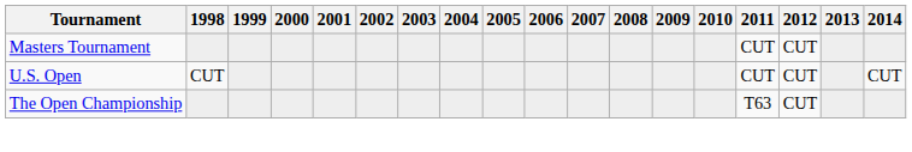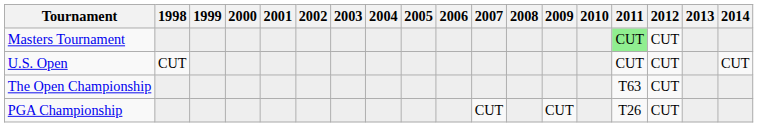Masters Tournament | 2011: no background -> lightgreen background
+ row: PGA Championship | CUT | CUT | T26 | CUT
